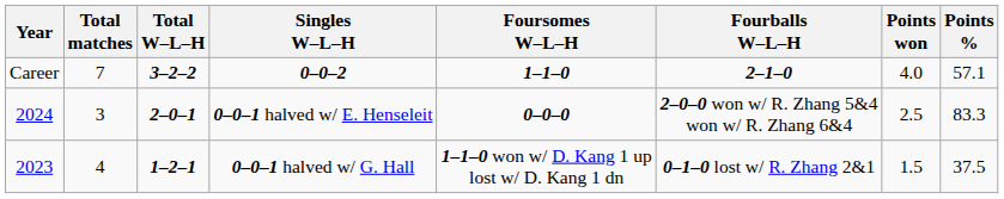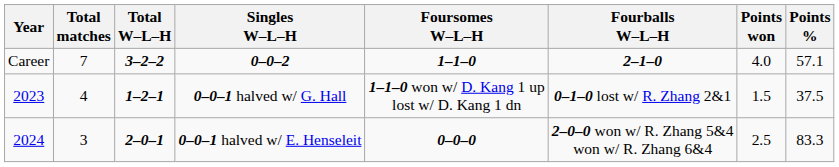rows swapped: 0–0–1 halved w/ G. Hall <-> 0–0–1 halved w/ E. Henseleit
